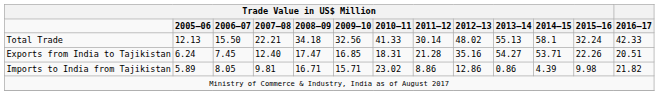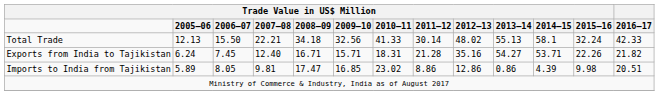Exports from India to Tajikistan | column 5: 17.47 -> 16.71
Exports from India to Tajikistan | column 6: 16.85 -> 15.71
Exports from India to Tajikistan | column 13: 20.51 -> 21.82
Imports to India from Tajikistan | column 5: 16.71 -> 17.47
Imports to India from Tajikistan | column 6: 15.71 -> 16.85
Imports to India from Tajikistan | column 13: 21.82 -> 20.51
